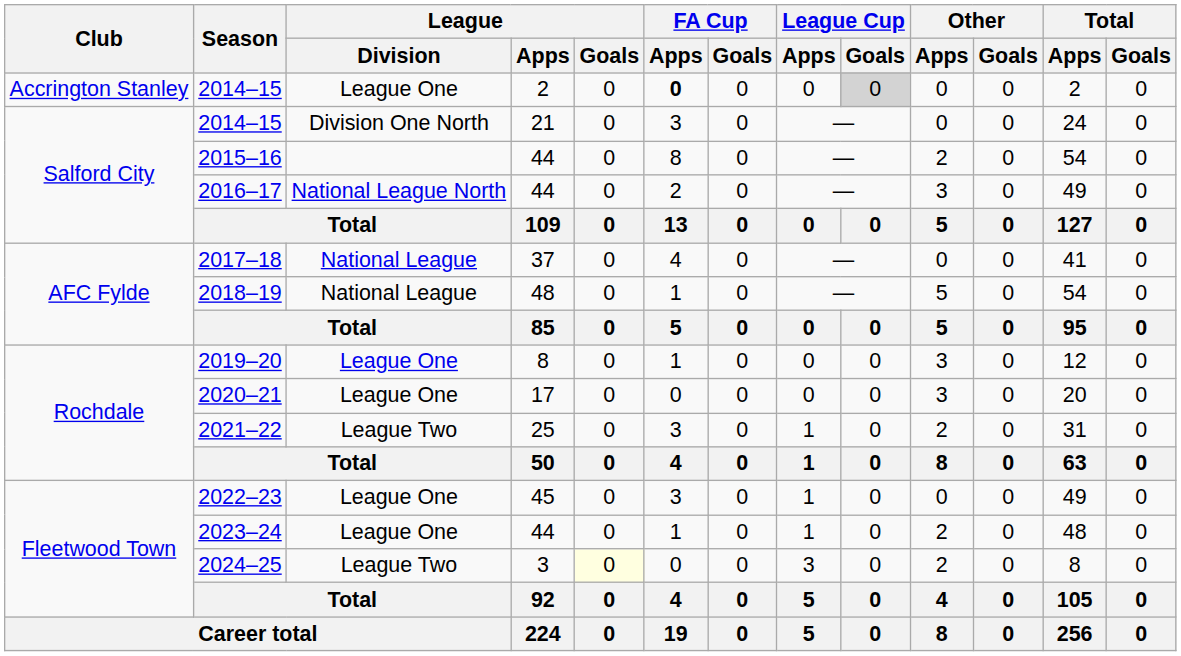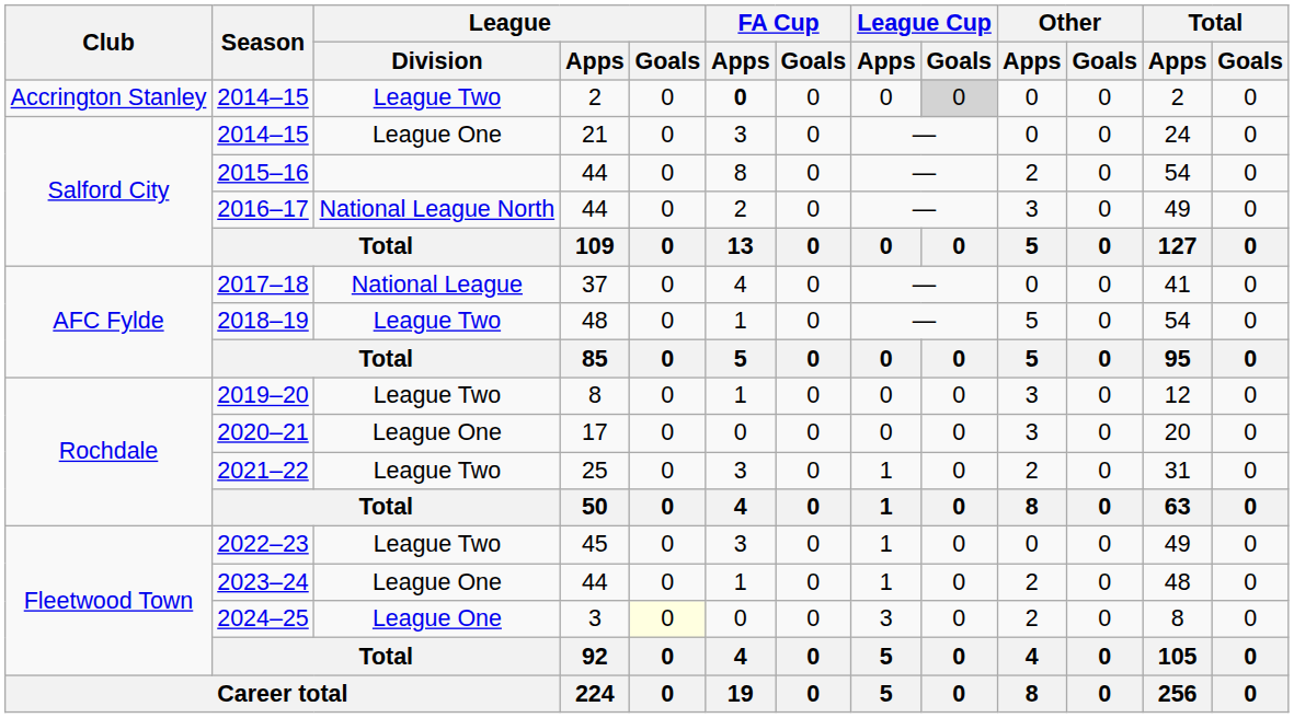2014–15 / 2 | League / Division: League One -> League Two
2014–15 / 21 | League / Division: Division One North -> League One
2018–19 | League / Division: National League -> League Two
2019–20 | League / Division: League One -> League Two
2022–23 | League / Division: League One -> League Two
2024–25 | League / Division: League Two -> League One
